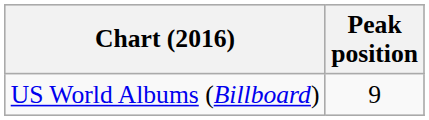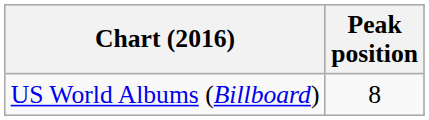US World Albums (Billboard) | Peak position: 9 -> 8
